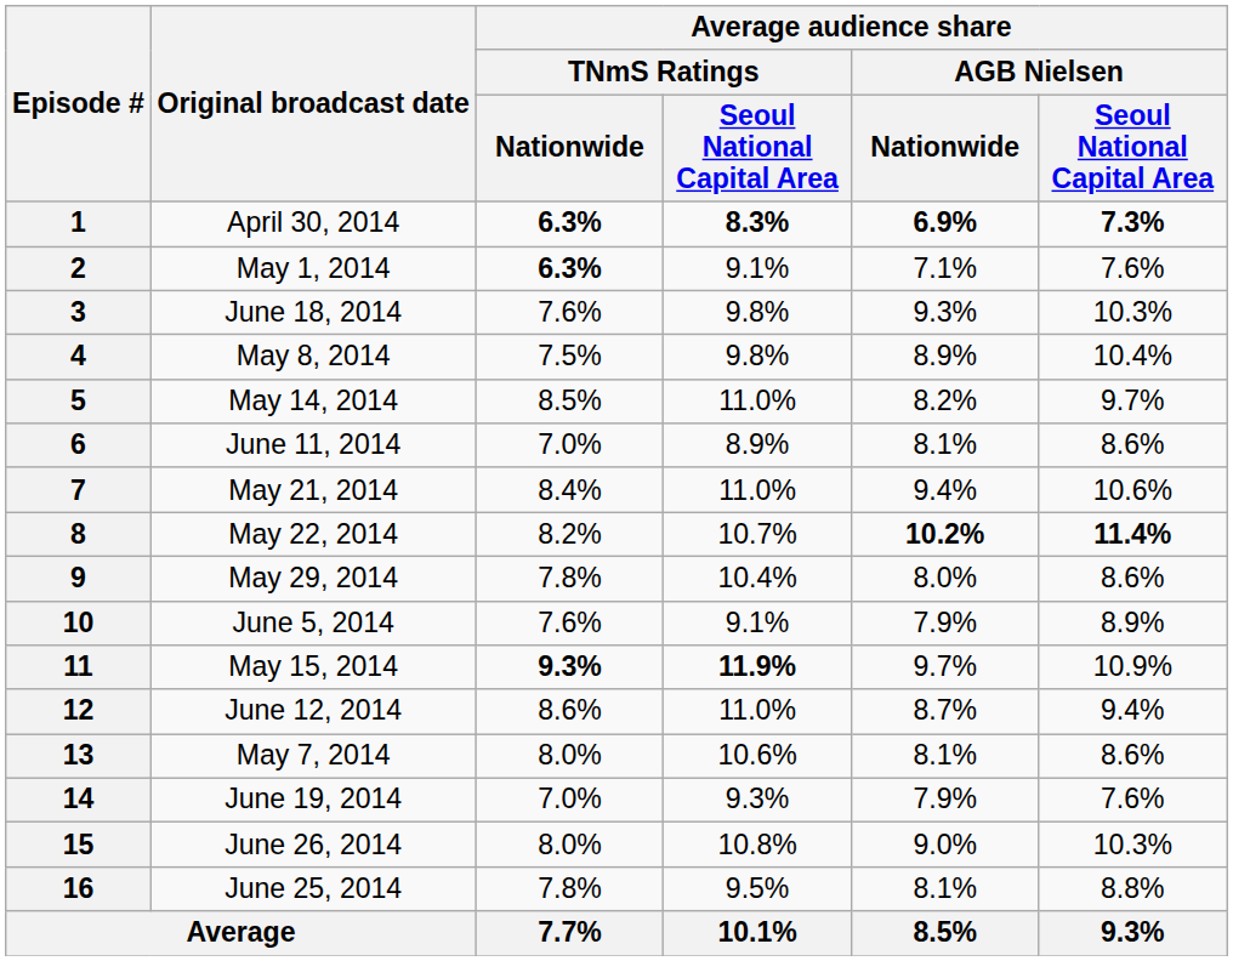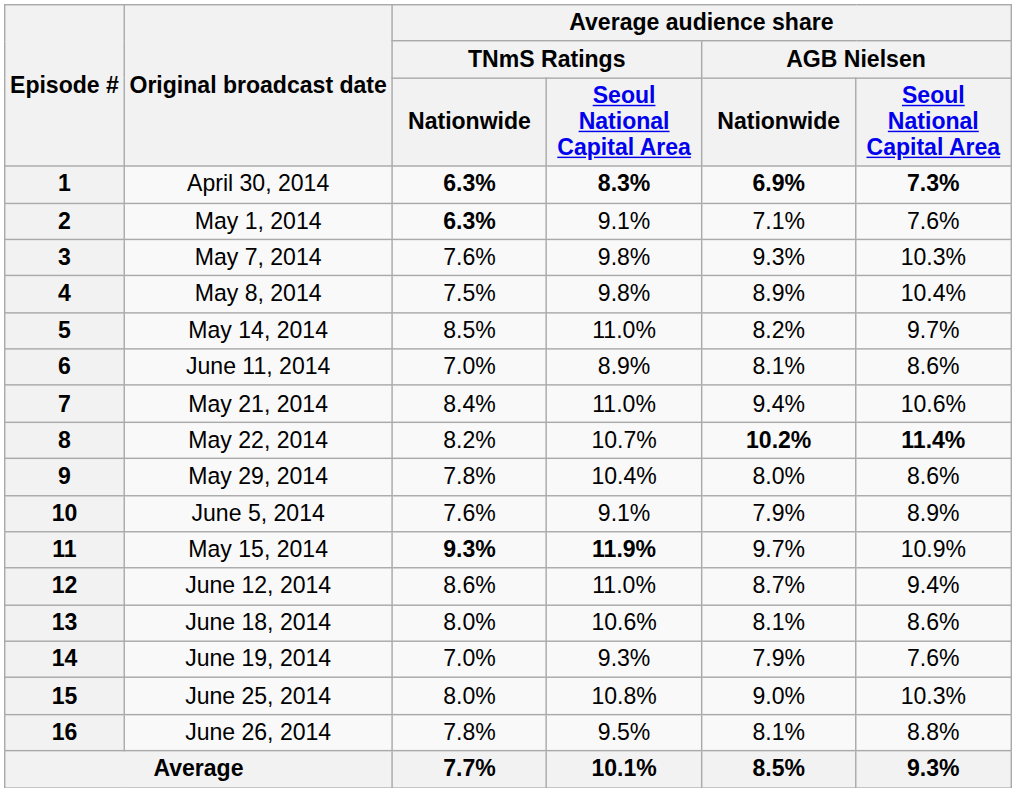3 | Original broadcast date: June 18, 2014 -> May 7, 2014
13 | Original broadcast date: May 7, 2014 -> June 18, 2014
15 | Original broadcast date: June 26, 2014 -> June 25, 2014
16 | Original broadcast date: June 25, 2014 -> June 26, 2014
